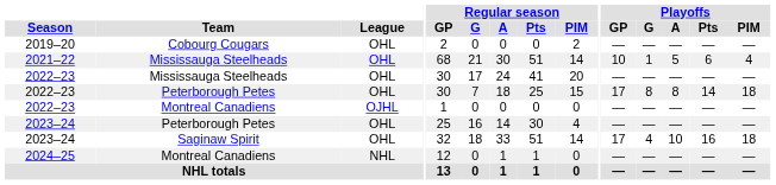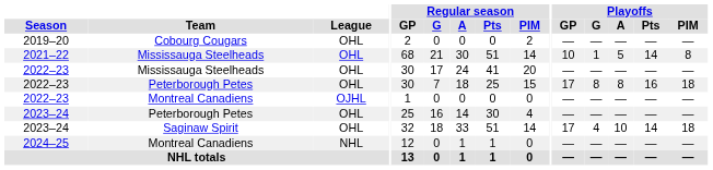2021–22 | Playoffs / Pts: 6 -> 14
2021–22 | Playoffs / PIM: 4 -> 8
2022–23 / Peterborough Petes | Playoffs / Pts: 14 -> 16
2023–24 / Saginaw Spirit | Playoffs / Pts: 16 -> 14
